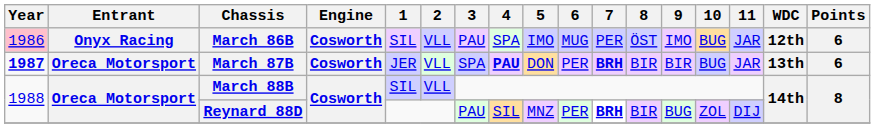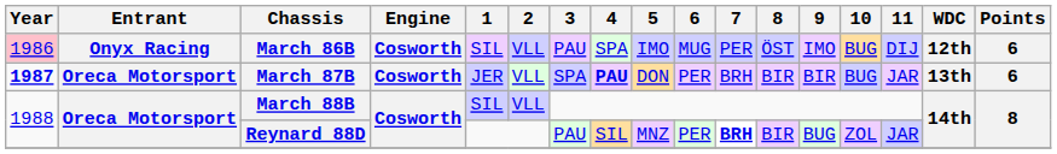March 86B | 11: JAR -> DIJ
March 87B | 7: bold -> normal
Reynard 88D | 11: DIJ -> JAR
